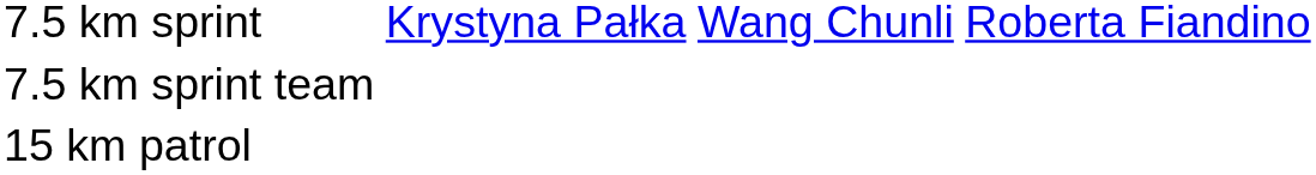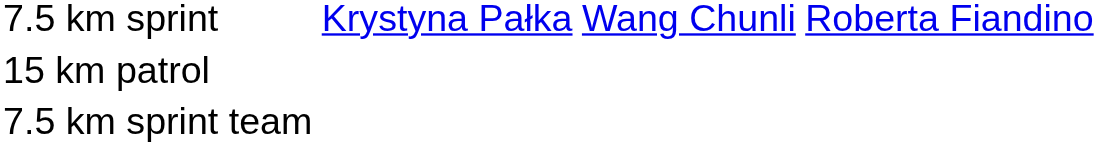rows swapped: 7.5 km sprint team <-> 15 km patrol
